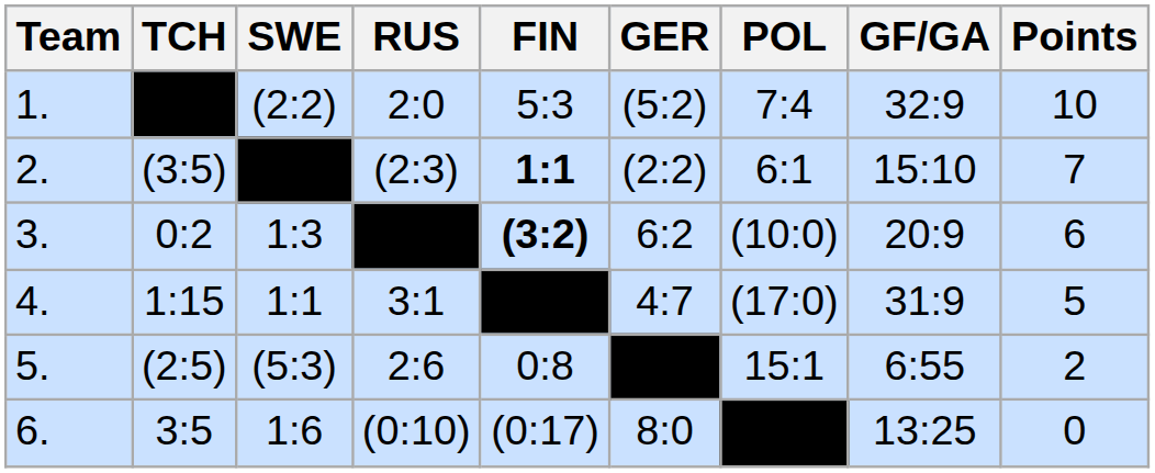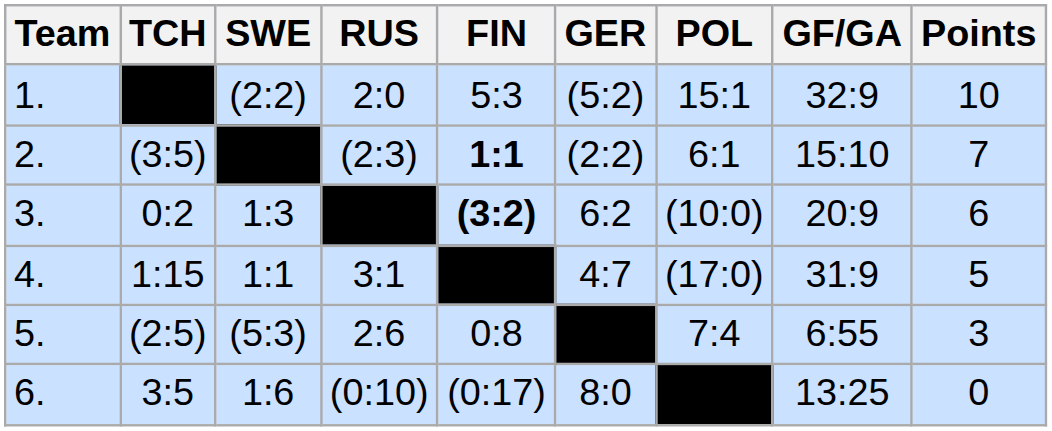1. | POL: 7:4 -> 15:1
5. | POL: 15:1 -> 7:4
5. | Points: 2 -> 3
